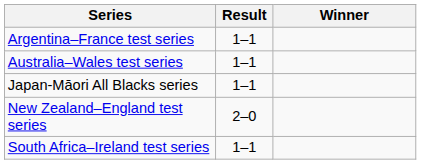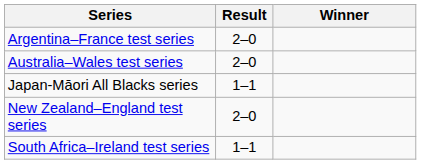Argentina–France test series | Result: 1–1 -> 2–0
Australia–Wales test series | Result: 1–1 -> 2–0
